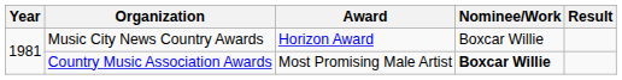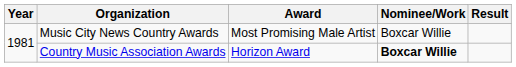Music City News Country Awards | Award: Horizon Award -> Most Promising Male Artist
Country Music Association Awards | Award: Most Promising Male Artist -> Horizon Award
